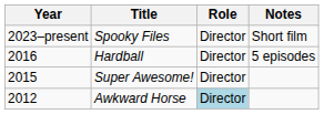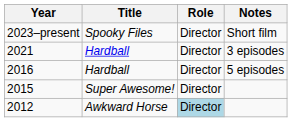+ row: 2021 | Hardball | Director | 3 episodes
